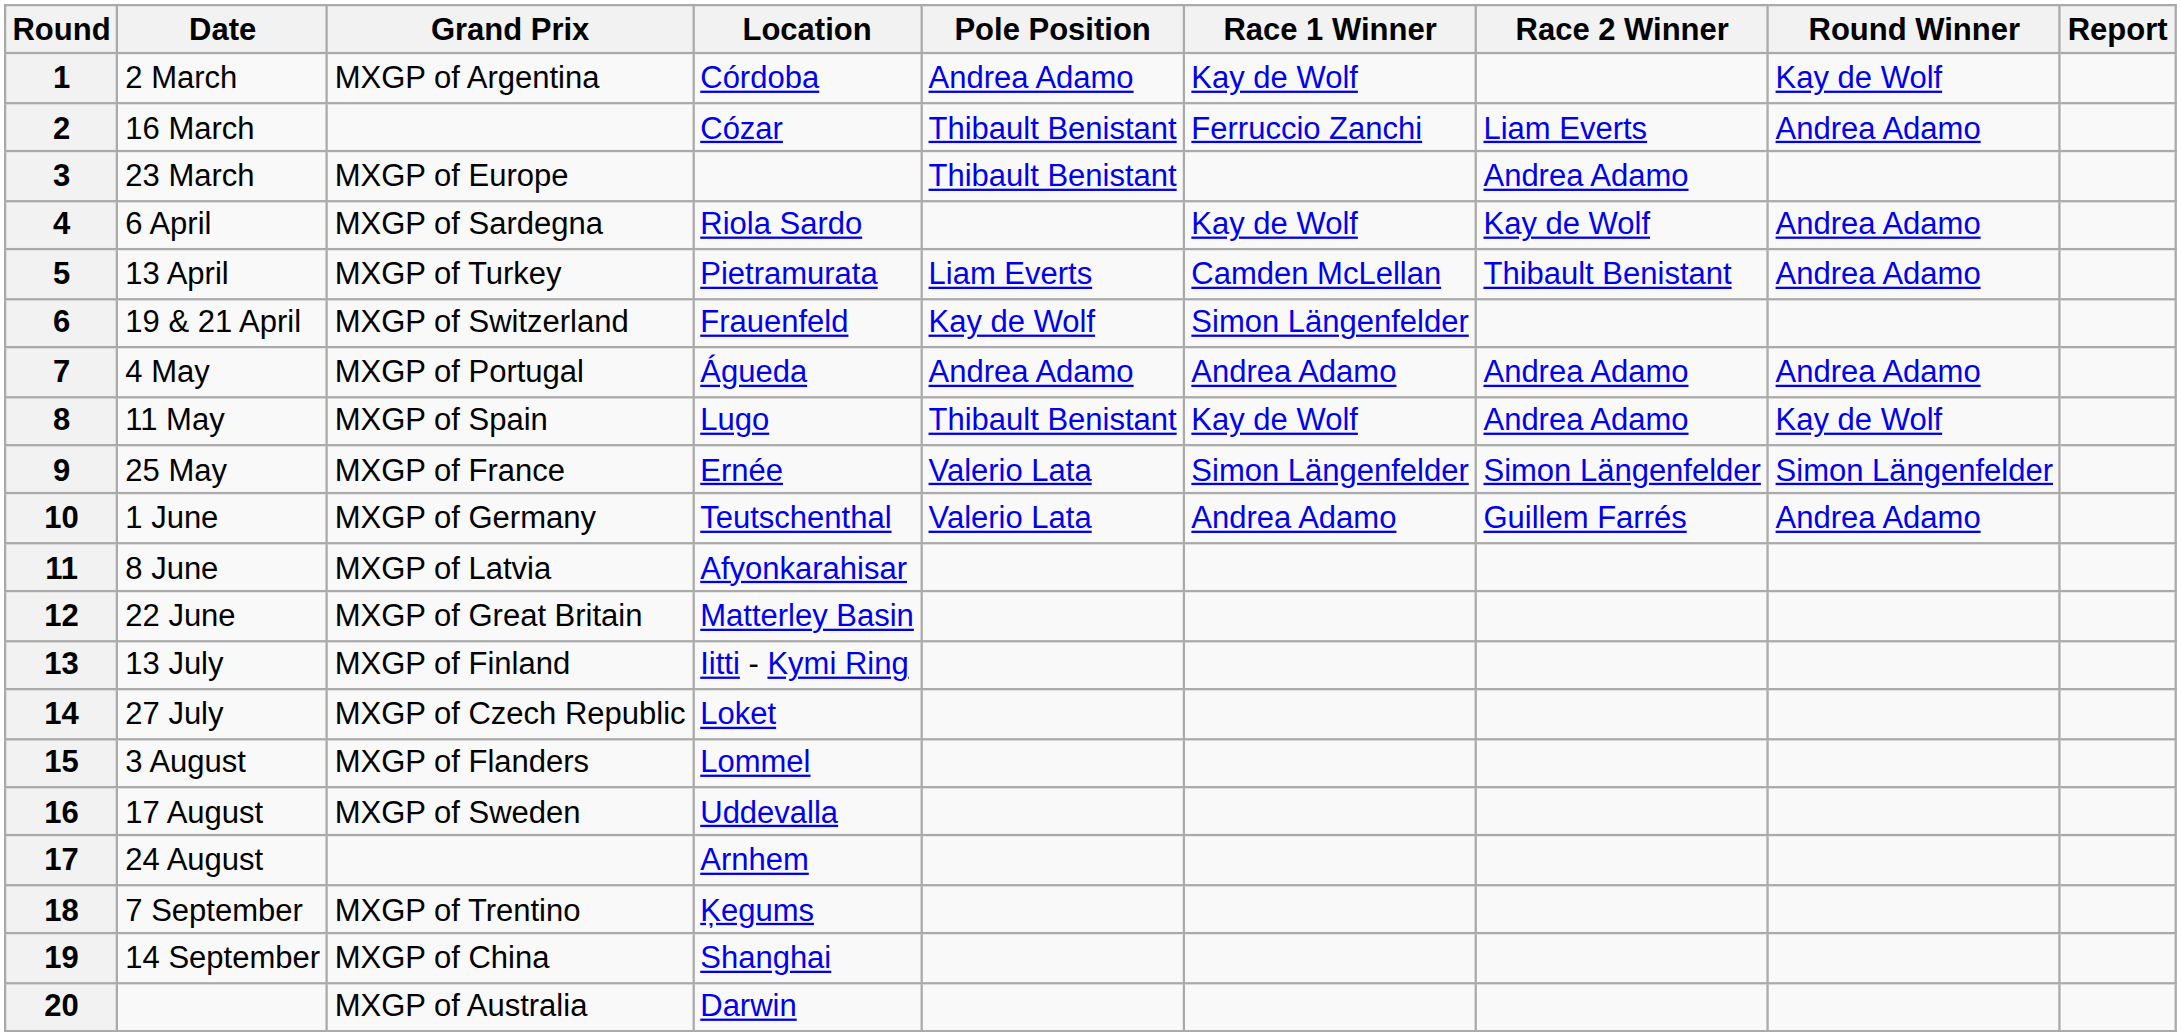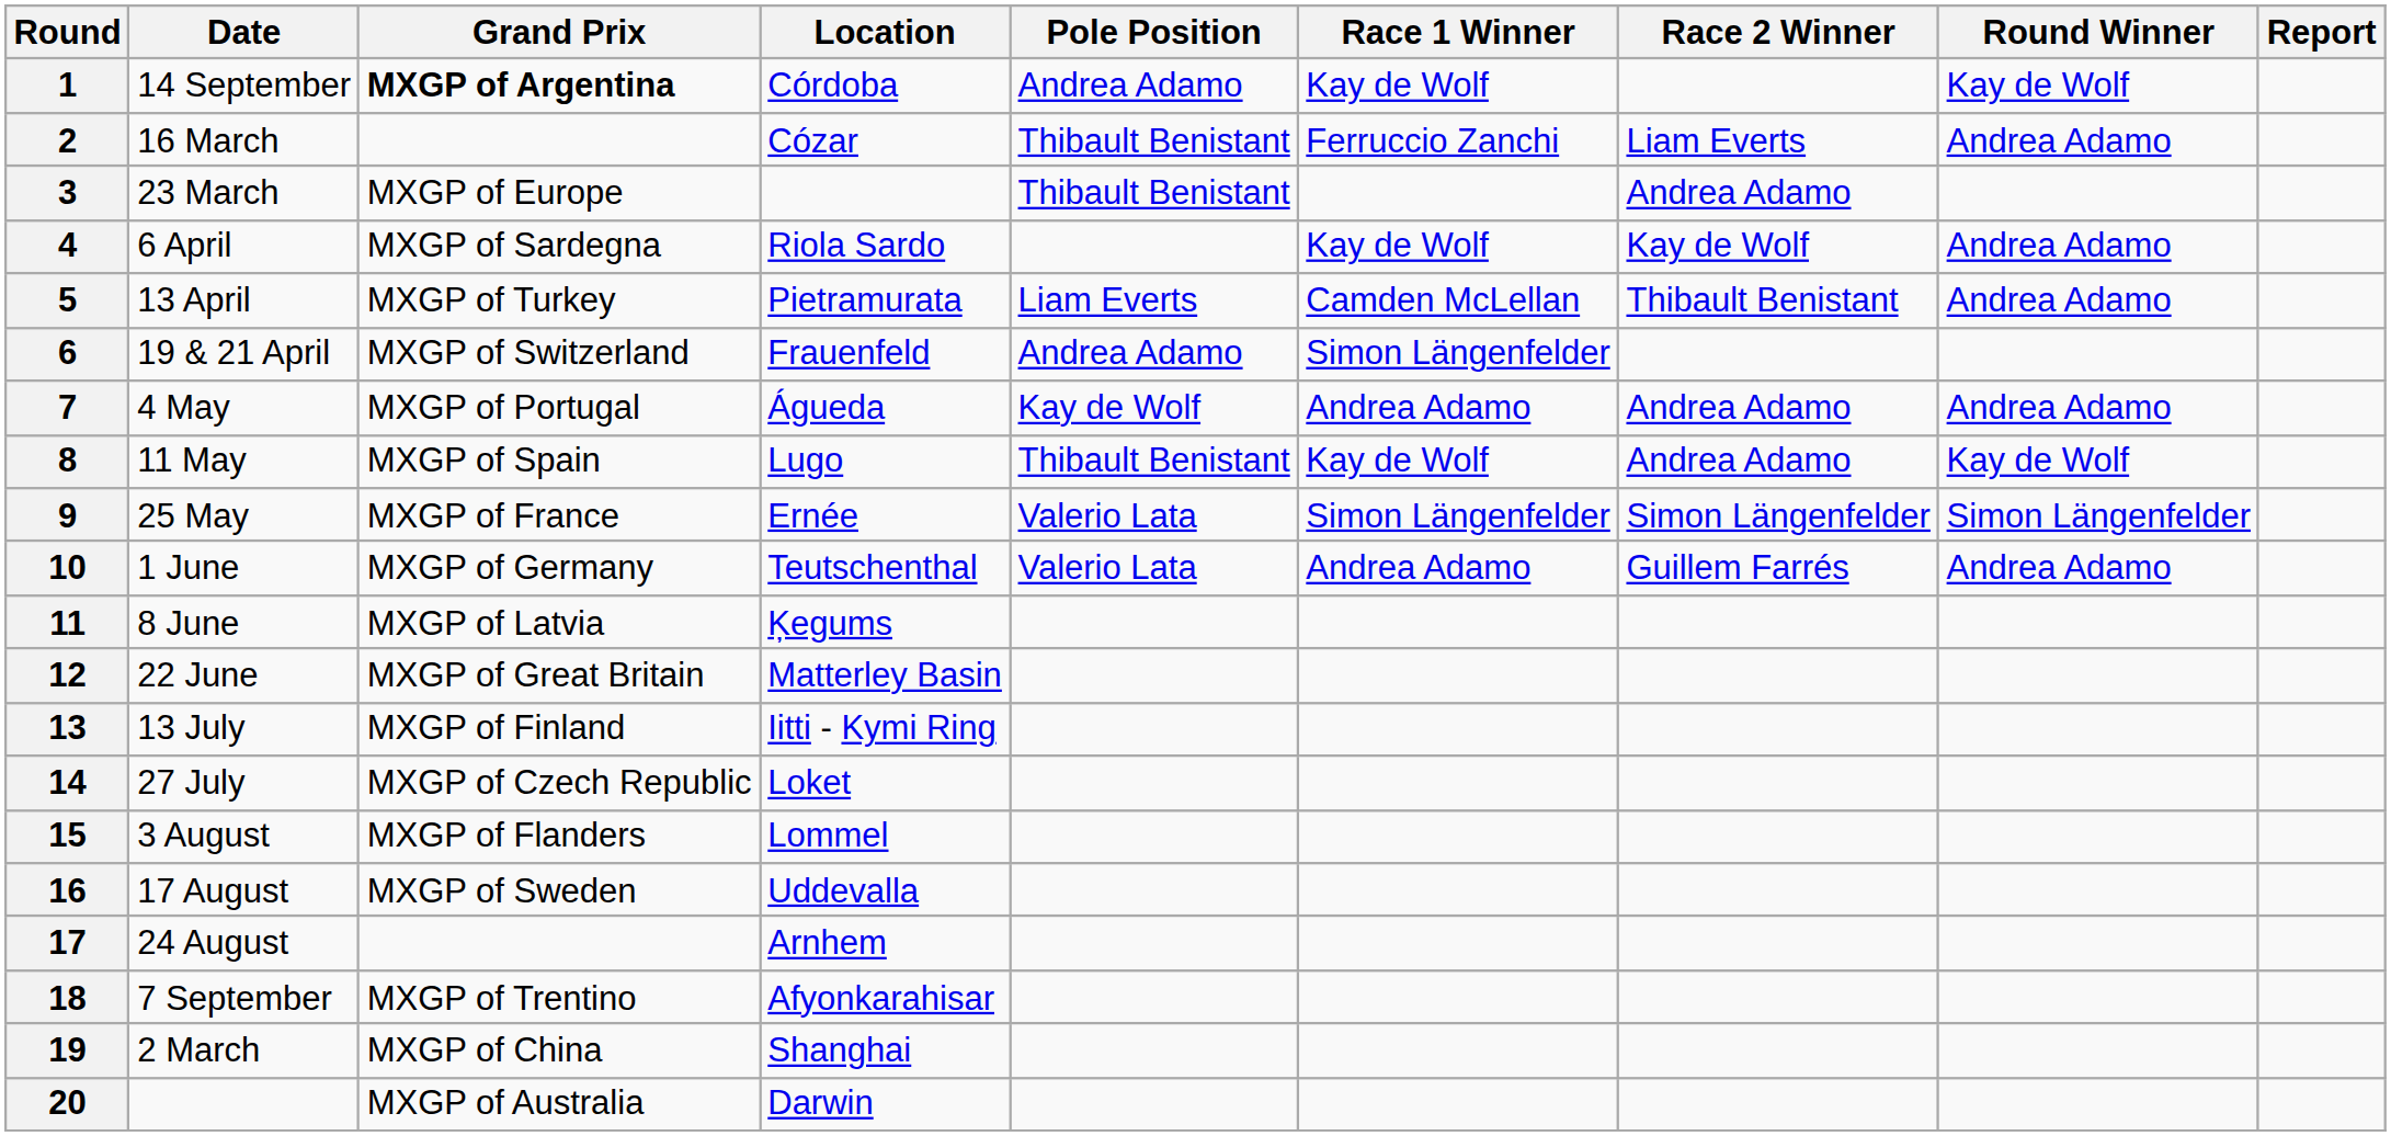1 | Date: 2 March -> 14 September
1 | Grand Prix: normal -> bold
6 | Pole Position: Kay de Wolf -> Andrea Adamo
7 | Pole Position: Andrea Adamo -> Kay de Wolf
11 | Location: Afyonkarahisar -> Ķegums
18 | Location: Ķegums -> Afyonkarahisar
19 | Date: 14 September -> 2 March
